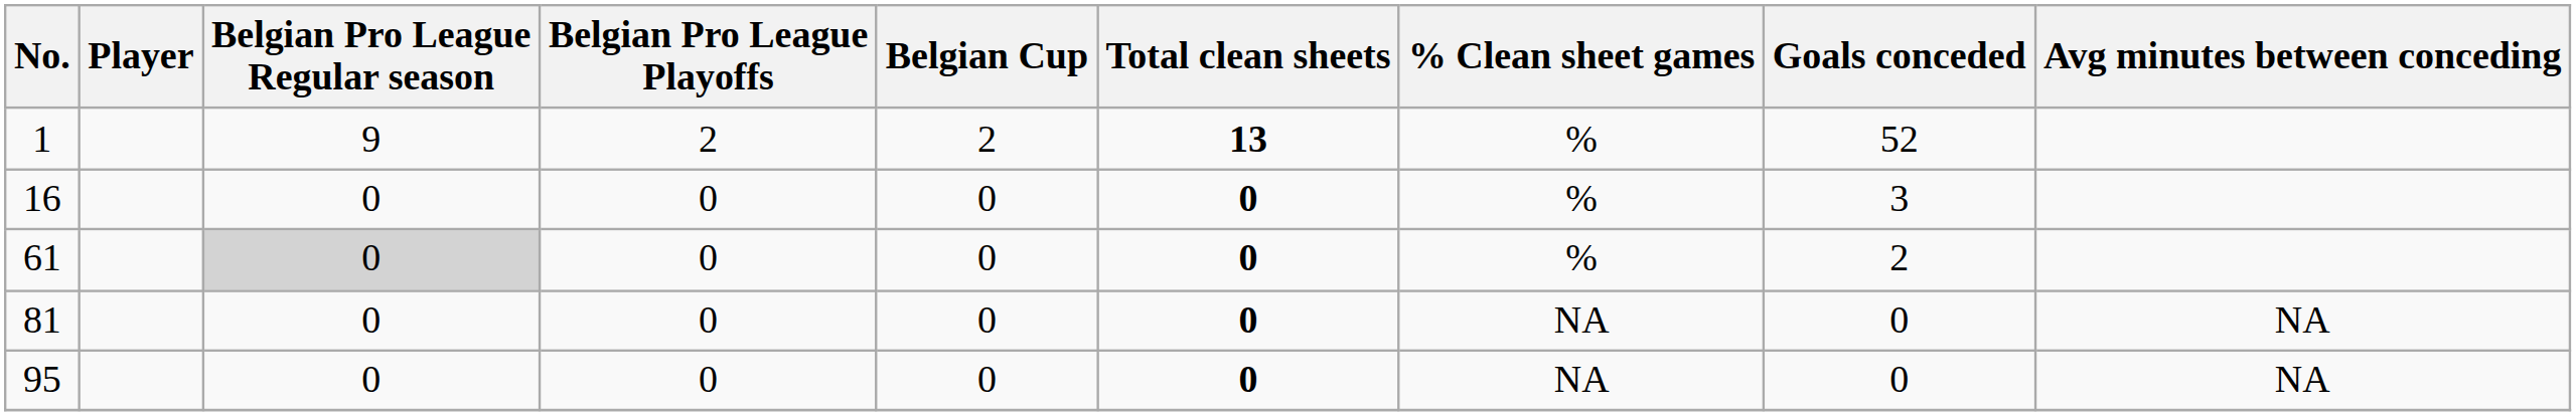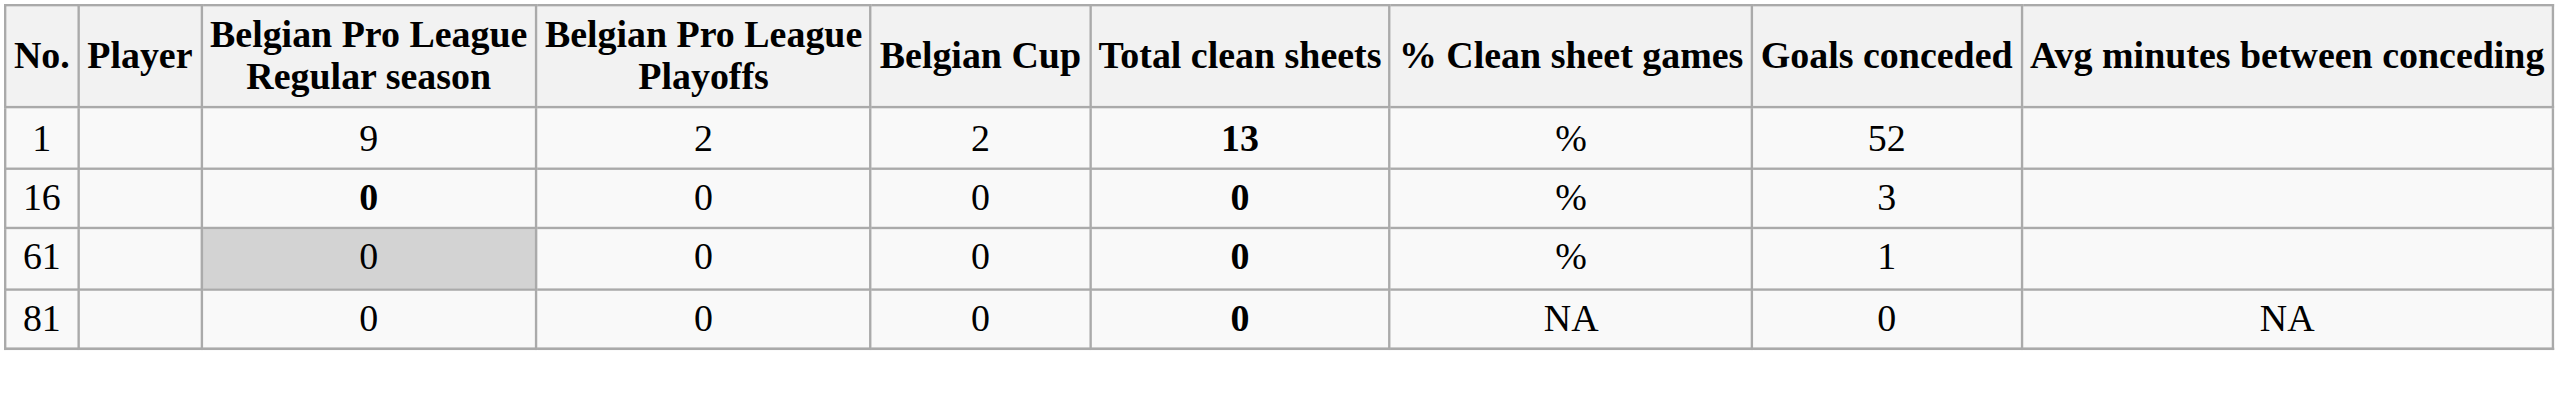16 | Belgian Pro League Regular season: normal -> bold
61 | Goals conceded: 2 -> 1
- row: 95 | 0 | 0 | 0 | 0 | NA | 0 | NA
